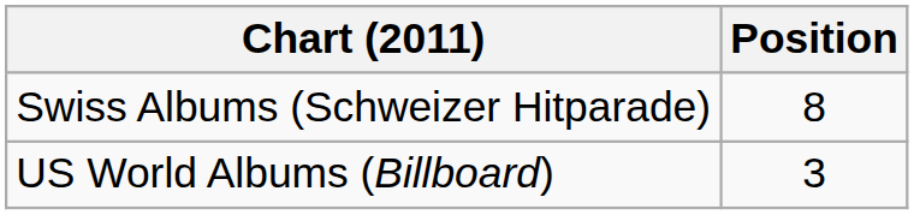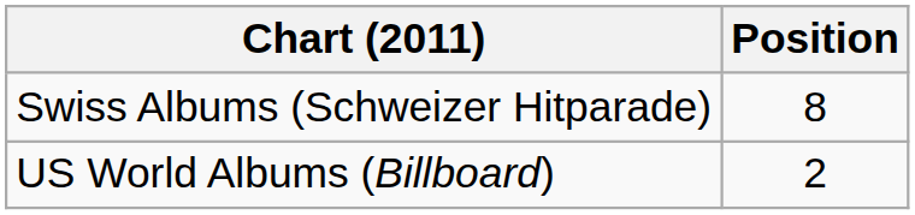US World Albums (Billboard) | Position: 3 -> 2
